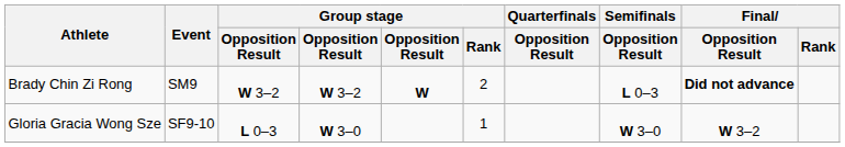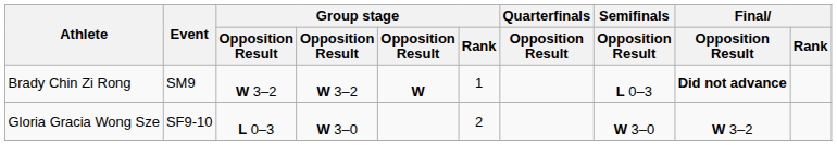Brady Chin Zi Rong | Group stage / Rank: 2 -> 1
Gloria Gracia Wong Sze | Group stage / Rank: 1 -> 2
